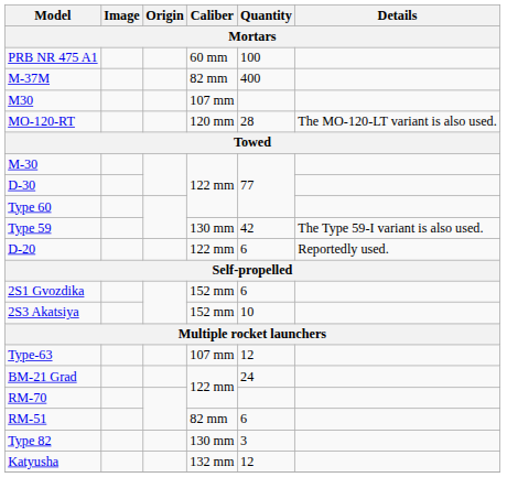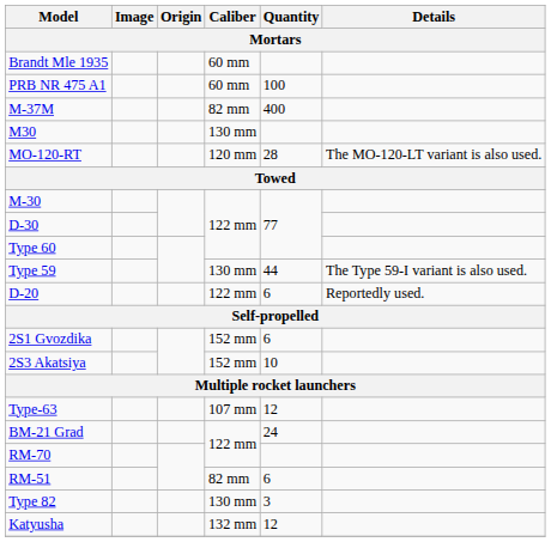+ row: Brandt Mle 1935 | 60 mm
M30 | Caliber: 107 mm -> 130 mm
Type 59 | Quantity: 42 -> 44
